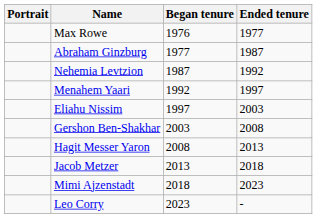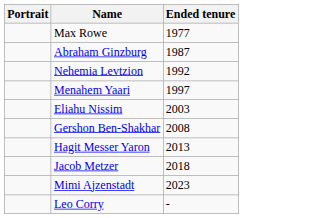- column: Began tenure | 1976 | 1977 | 1987 | 1992 | 1997 | 2003 | 2008 | 2013 | 2018 | 2023
